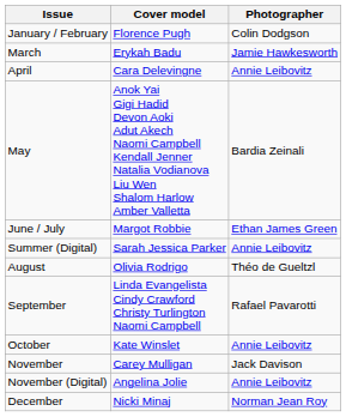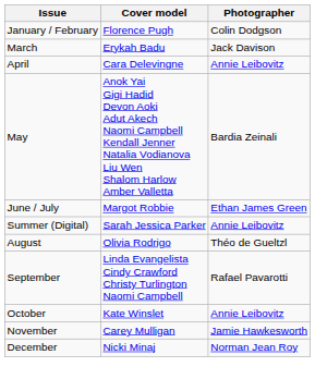March | Photographer: Jamie Hawkesworth -> Jack Davison
November | Photographer: Jack Davison -> Jamie Hawkesworth
- row: November (Digital) | Angelina Jolie | Annie Leibovitz
